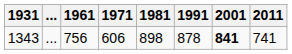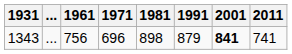1343 | 1971: 606 -> 696
1343 | 1991: 878 -> 879
